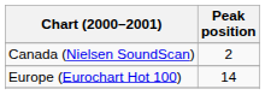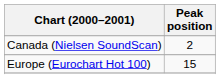Europe (Eurochart Hot 100) | Peak position: 14 -> 15
